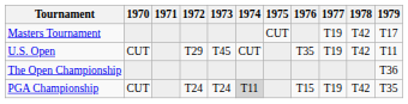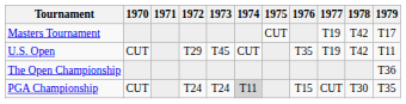PGA Championship | 1977: T19 -> CUT
PGA Championship | 1978: T42 -> T30
